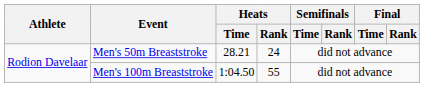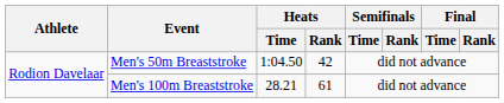Men's 50m Breaststroke | Heats / Time: 28.21 -> 1:04.50
Men's 50m Breaststroke | Heats / Rank: 24 -> 42
Men's 100m Breaststroke | Heats / Time: 1:04.50 -> 28.21
Men's 100m Breaststroke | Heats / Rank: 55 -> 61
